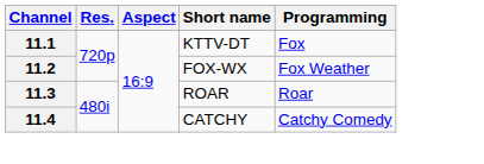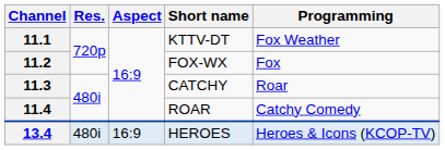11.1 | Programming: Fox -> Fox Weather
11.2 | Programming: Fox Weather -> Fox
11.3 | Short name: ROAR -> CATCHY
11.4 | Short name: CATCHY -> ROAR
+ row: 13.4 | 480i | 16:9 | HEROES | Heroes & Icons (KCOP-TV)
